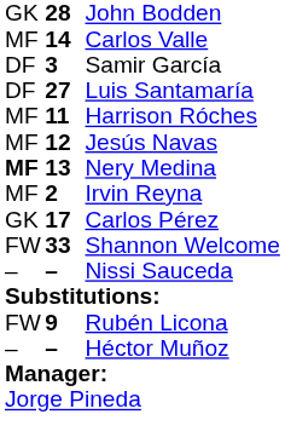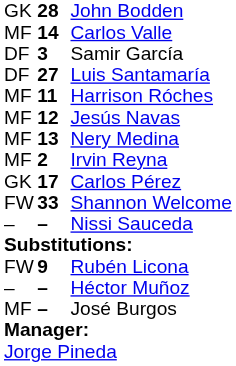Nery Medina | column 1: bold -> normal
+ row: MF | – | José Burgos
